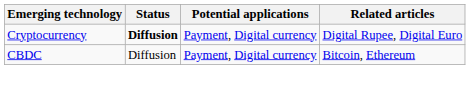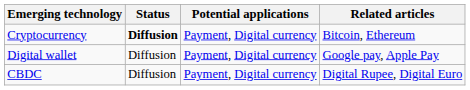Cryptocurrency | Related articles: Digital Rupee, Digital Euro -> Bitcoin, Ethereum
+ row: Digital wallet | Diffusion | Payment, Digital currency | Google pay, Apple Pay
CBDC | Related articles: Bitcoin, Ethereum -> Digital Rupee, Digital Euro
